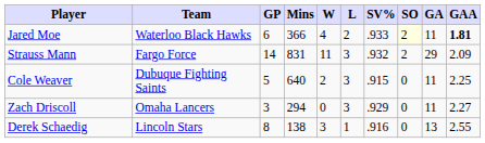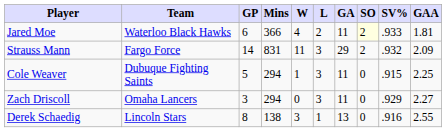columns swapped: GA <-> SV%
Jared Moe | GAA: bold -> normal
Cole Weaver | Mins: 640 -> 294
Cole Weaver | W: 2 -> 1
